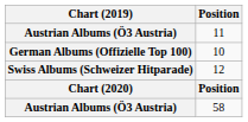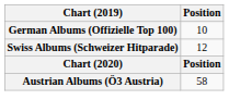- row: Austrian Albums (Ö3 Austria) | 11
